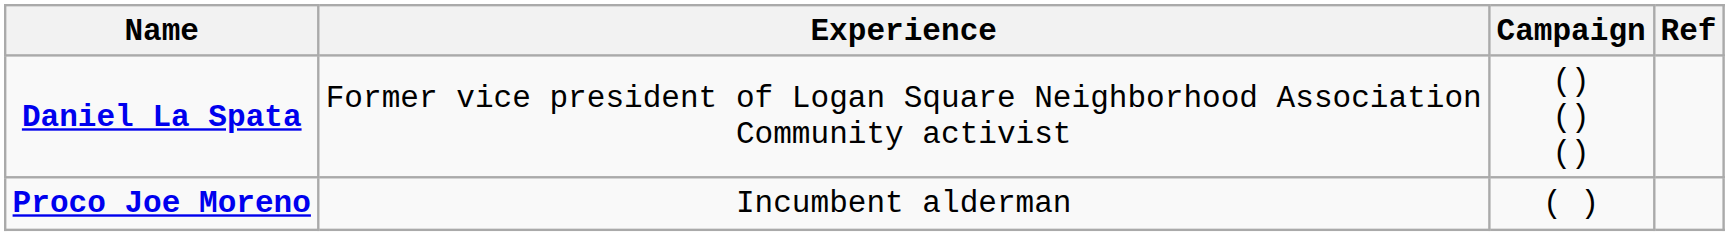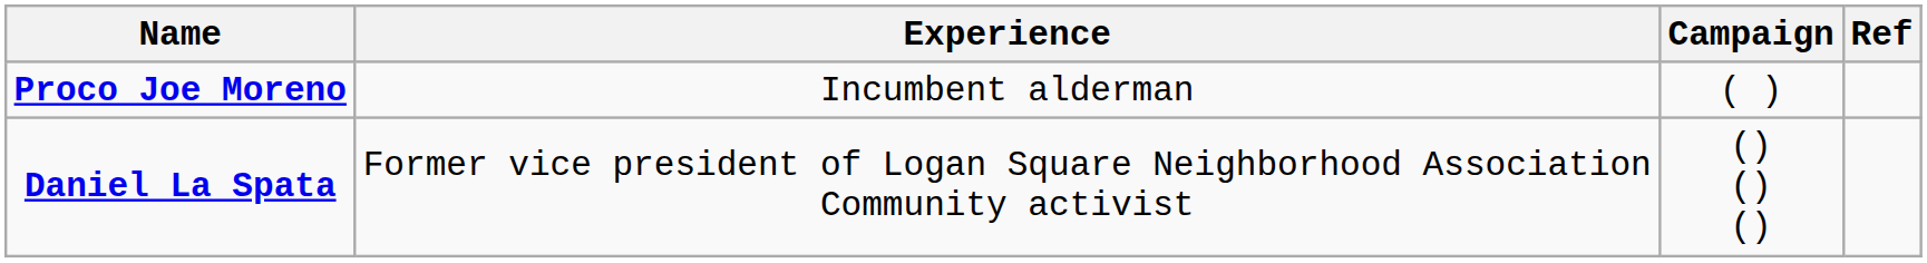rows swapped: Proco Joe Moreno <-> Daniel La Spata
